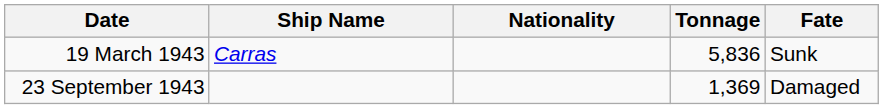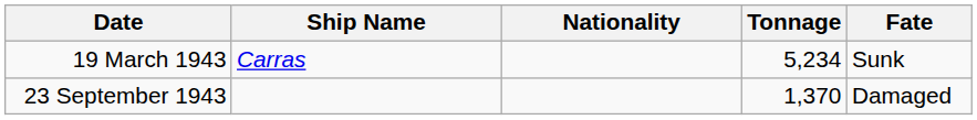19 March 1943 | Tonnage: 5,836 -> 5,234
23 September 1943 | Tonnage: 1,369 -> 1,370
